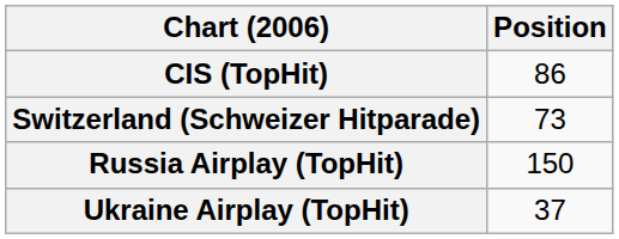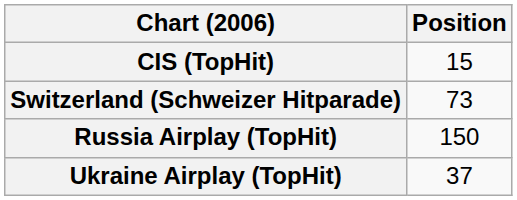CIS (TopHit) | Position: 86 -> 15
